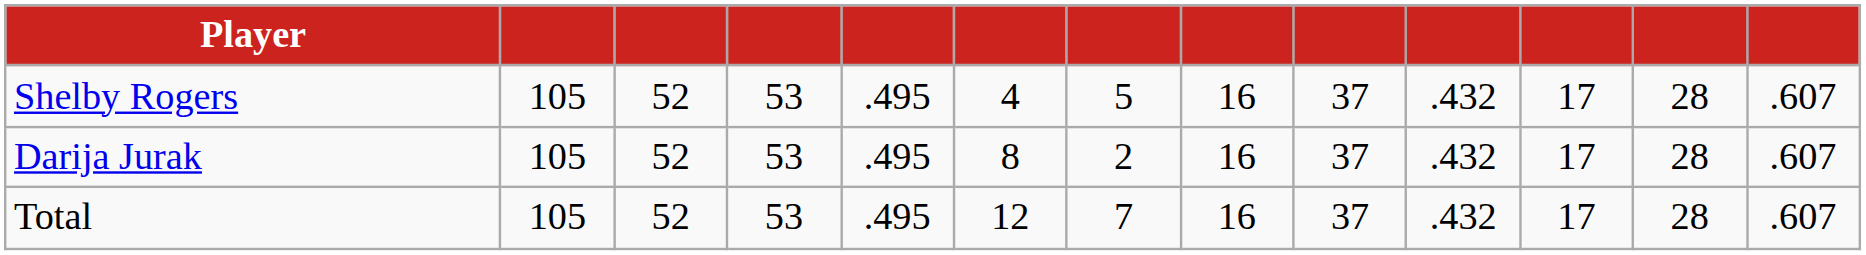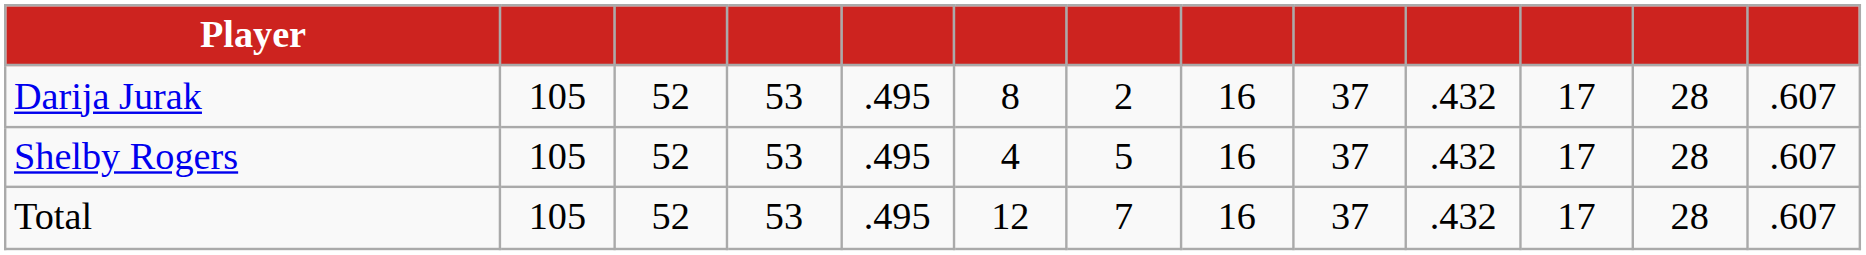rows swapped: Darija Jurak <-> Shelby Rogers
